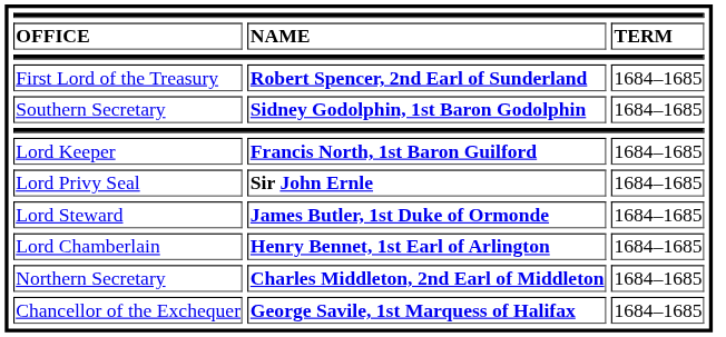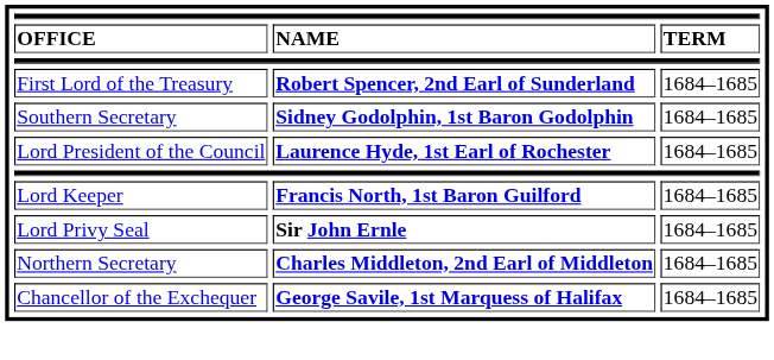+ row: Lord President of the Council | Laurence Hyde, 1st Earl of Rochester | 1684–1685
- row: Lord Steward | James Butler, 1st Duke of Ormonde | 1684–1685
- row: Lord Chamberlain | Henry Bennet, 1st Earl of Arlington | 1684–1685
